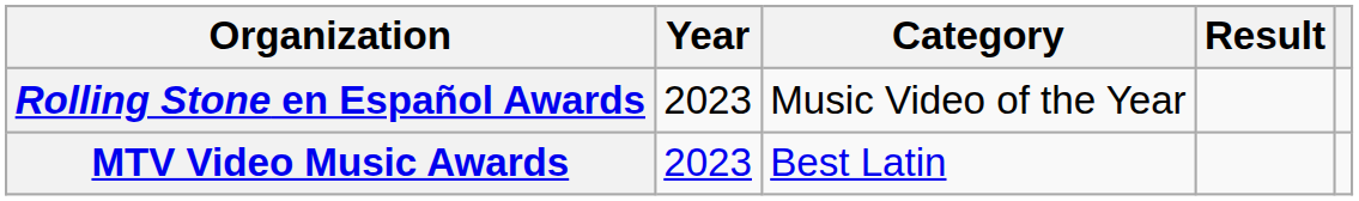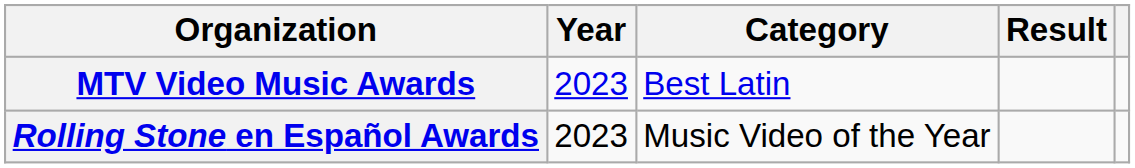rows swapped: MTV Video Music Awards <-> Rolling Stone en Español Awards
